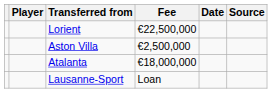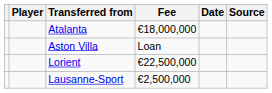rows swapped: Lorient <-> Atalanta
Aston Villa | Fee: €2,500,000 -> Loan
Lausanne-Sport | Fee: Loan -> €2,500,000
